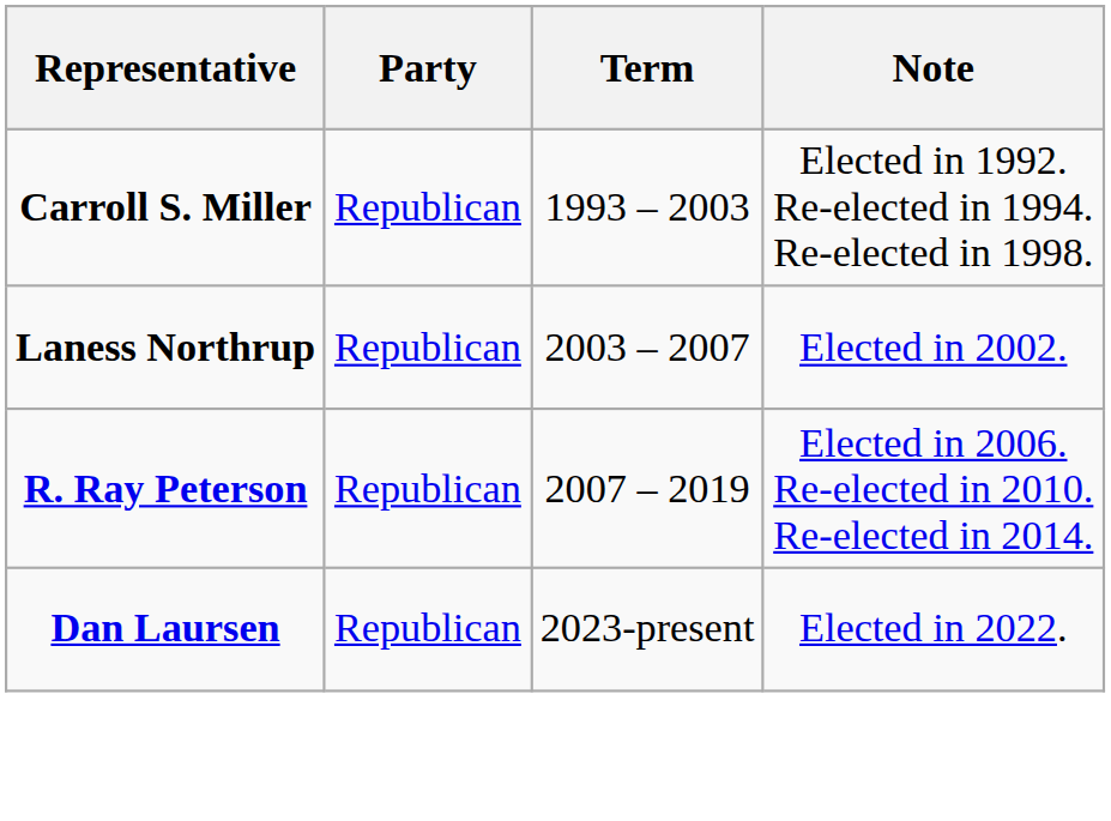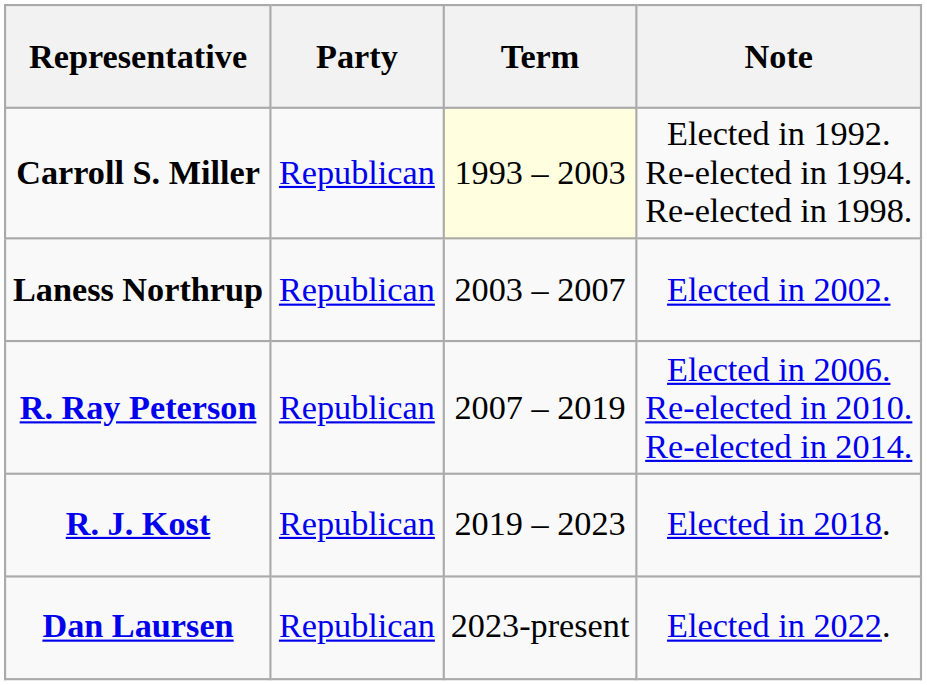Carroll S. Miller | Term: no background -> lightyellow background
+ row: R. J. Kost | Republican | 2019 – 2023 | Elected in 2018.
